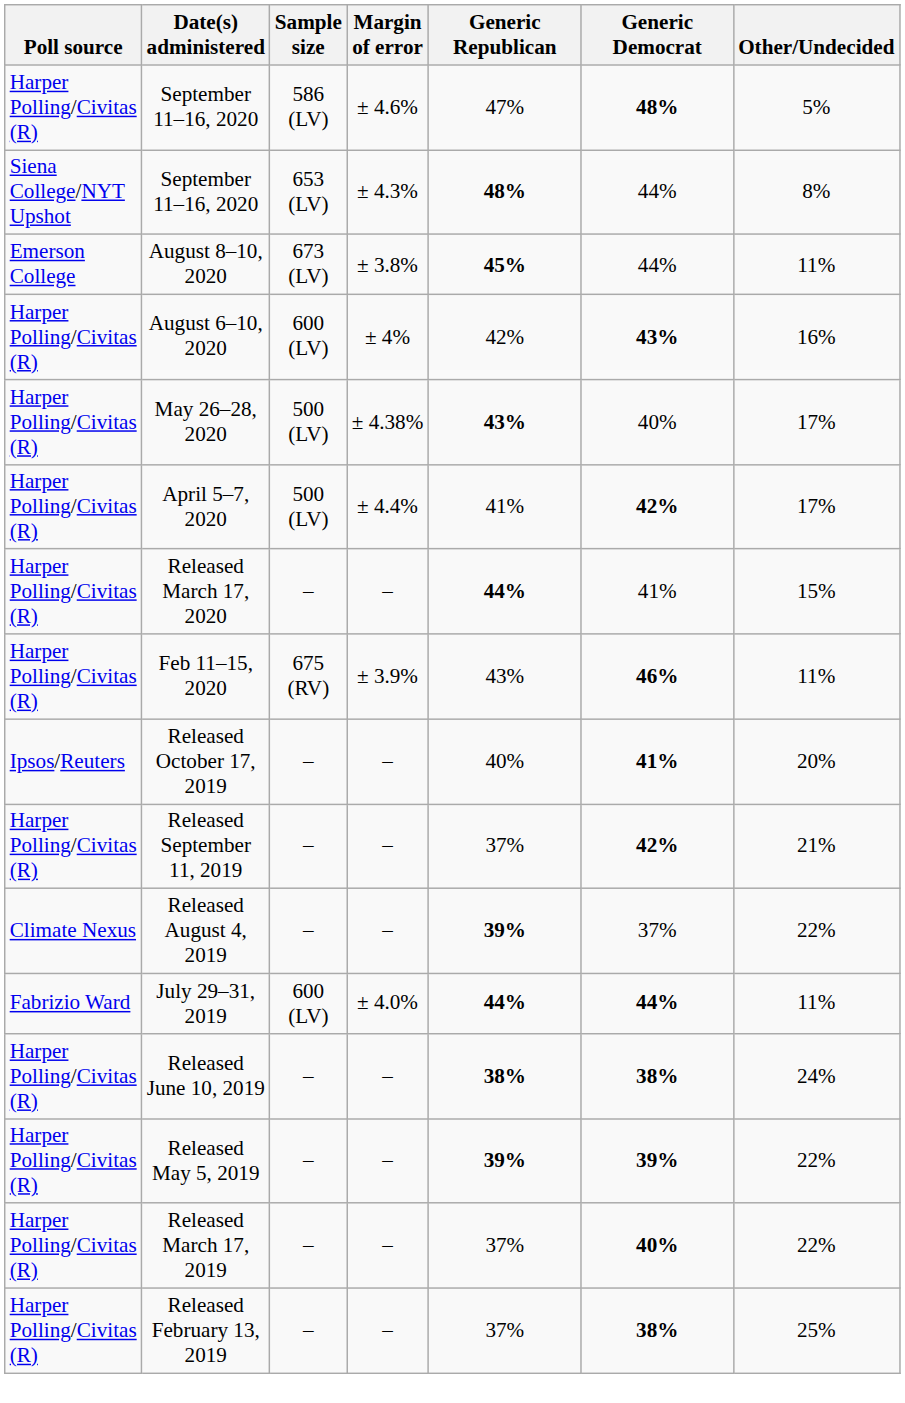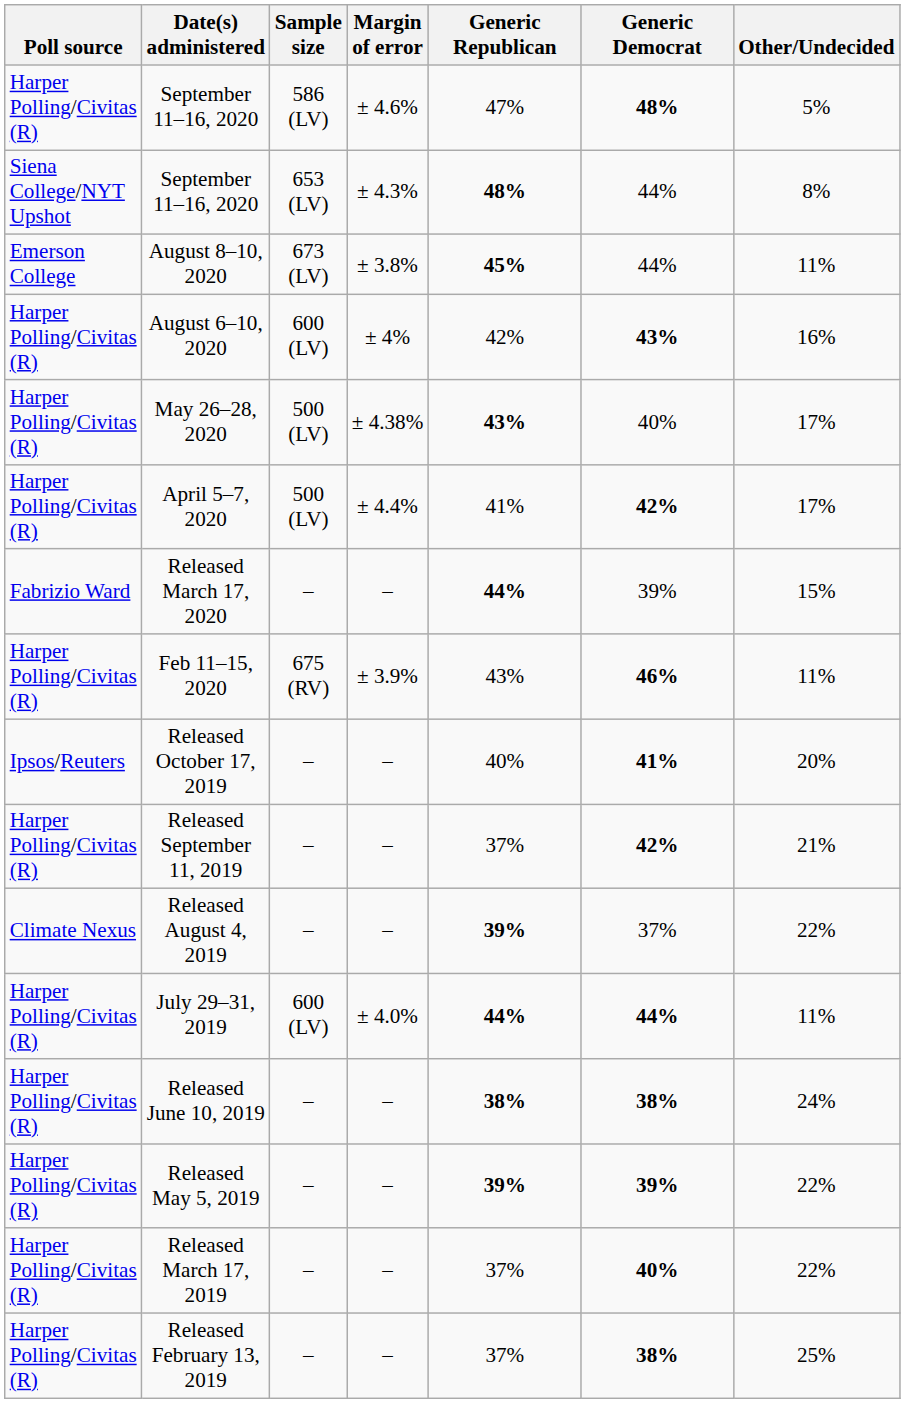Released March 17, 2020 | Poll source: Harper Polling/Civitas (R) -> Fabrizio Ward
Released March 17, 2020 | Generic Democrat: 41% -> 39%
July 29–31, 2019 | Poll source: Fabrizio Ward -> Harper Polling/Civitas (R)
